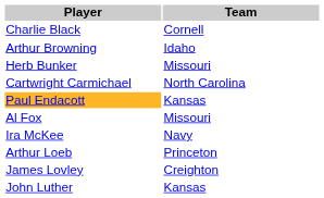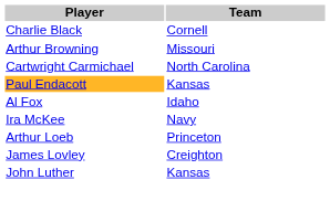Arthur Browning | Team: Idaho -> Missouri
- row: Herb Bunker | Missouri
Al Fox | Team: Missouri -> Idaho
